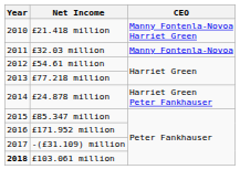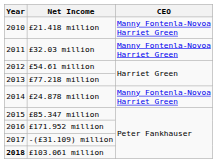£32.03 million | CEO: Manny Fontenla-Novoa -> Manny Fontenla-Novoa Harriet Green
£24.878 million | CEO: Harriet Green Peter Fankhauser -> Manny Fontenla-Novoa Harriet Green
